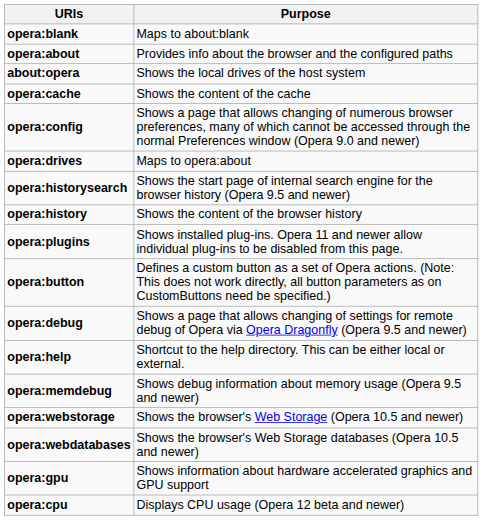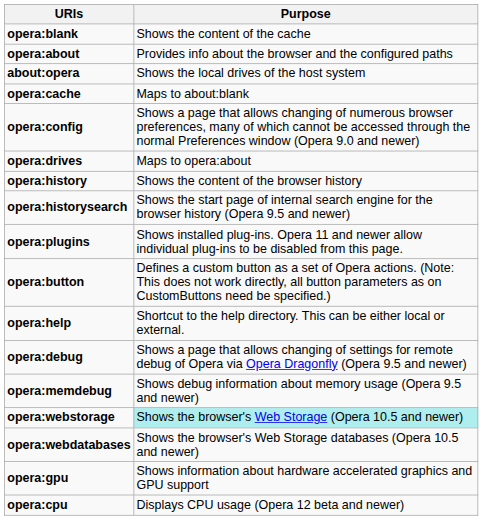opera:blank | Purpose: Maps to about:blank -> Shows the content of the cache
opera:cache | Purpose: Shows the content of the cache -> Maps to about:blank
rows swapped: opera:history <-> opera:historysearch
rows swapped: opera:help <-> opera:debug
opera:webstorage | Purpose: no background -> paleturquoise background
